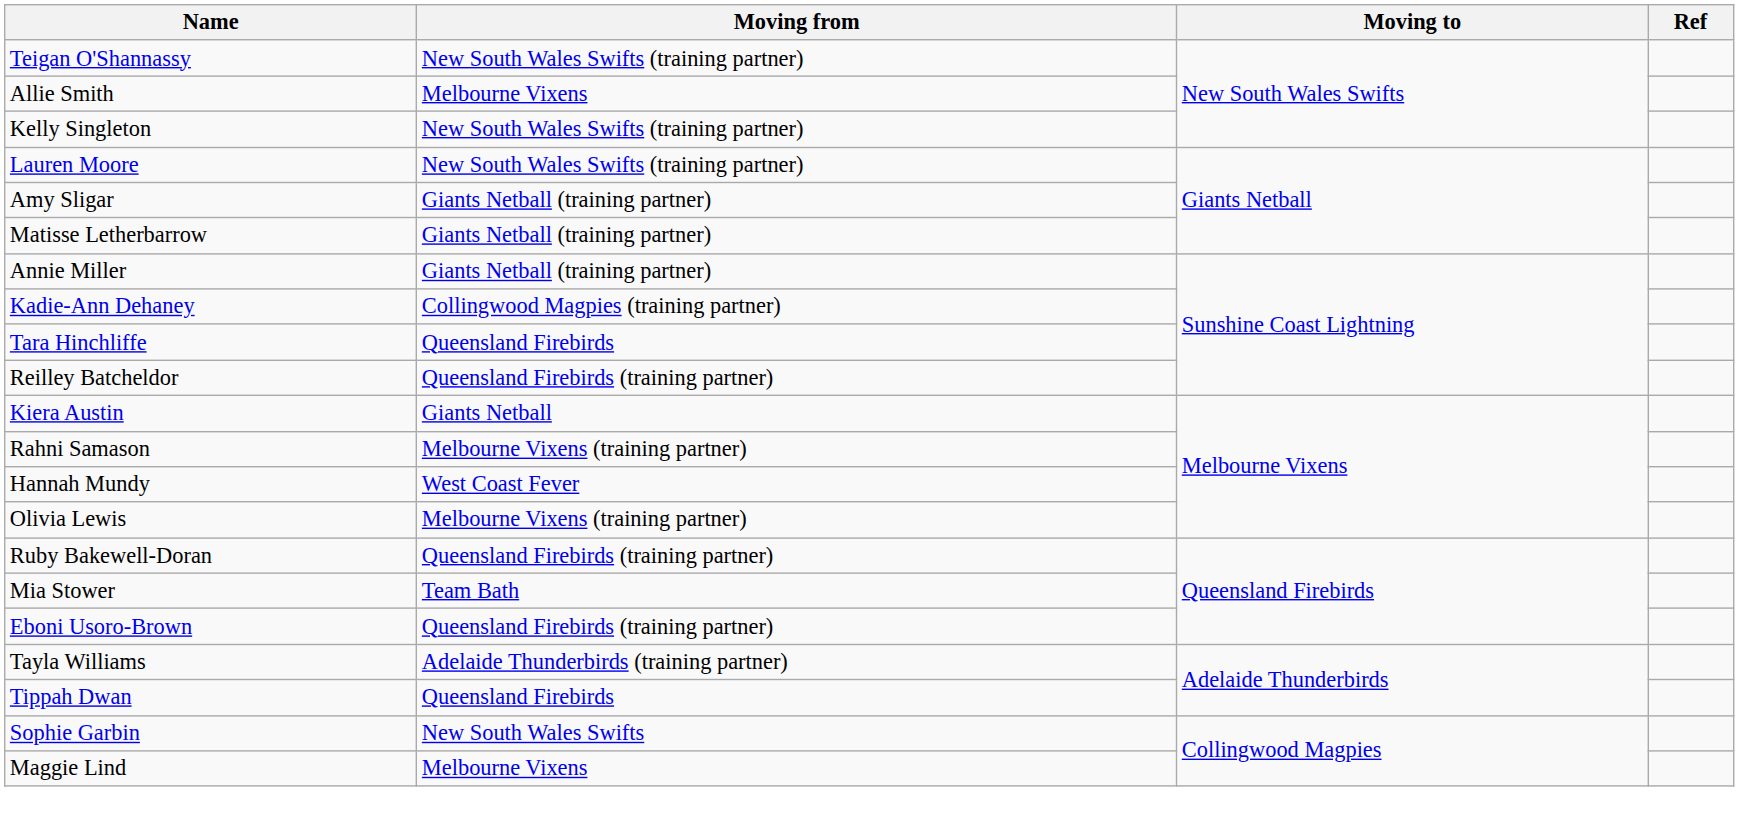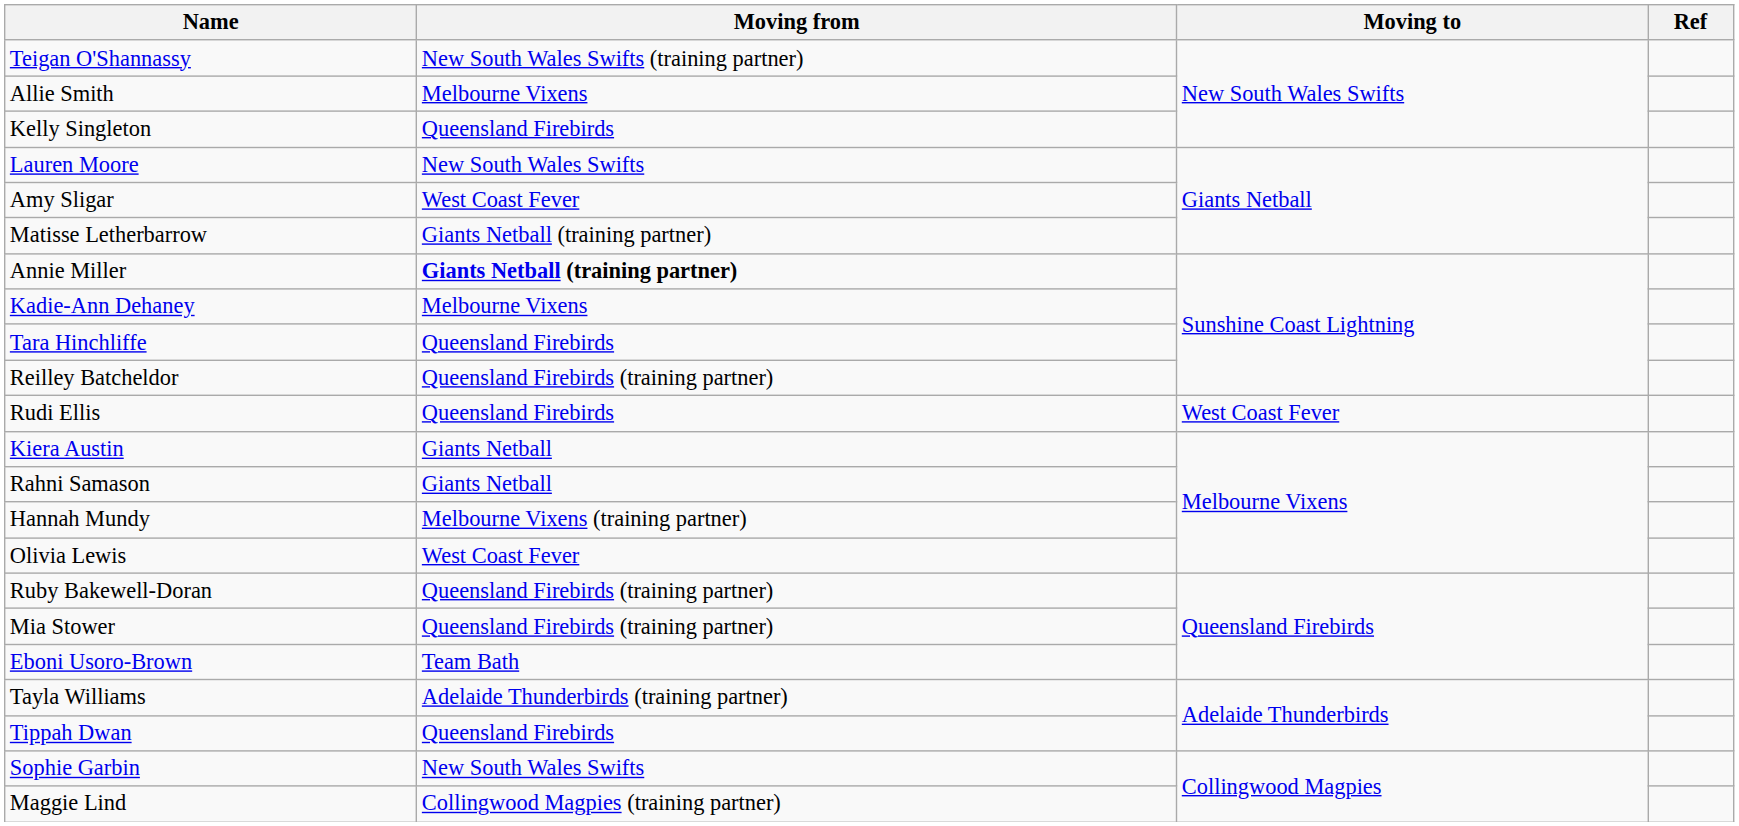Kelly Singleton | Moving from: New South Wales Swifts (training partner) -> Queensland Firebirds
Lauren Moore | Moving from: New South Wales Swifts (training partner) -> New South Wales Swifts
Amy Sligar | Moving from: Giants Netball (training partner) -> West Coast Fever
Annie Miller | Moving from: normal -> bold
Kadie-Ann Dehaney | Moving from: Collingwood Magpies (training partner) -> Melbourne Vixens
+ row: Rudi Ellis | Queensland Firebirds | West Coast Fever
Rahni Samason | Moving from: Melbourne Vixens (training partner) -> Giants Netball
Hannah Mundy | Moving from: West Coast Fever -> Melbourne Vixens (training partner)
Olivia Lewis | Moving from: Melbourne Vixens (training partner) -> West Coast Fever
Mia Stower | Moving from: Team Bath -> Queensland Firebirds (training partner)
Eboni Usoro-Brown | Moving from: Queensland Firebirds (training partner) -> Team Bath
Maggie Lind | Moving from: Melbourne Vixens -> Collingwood Magpies (training partner)
